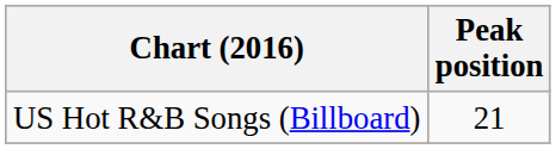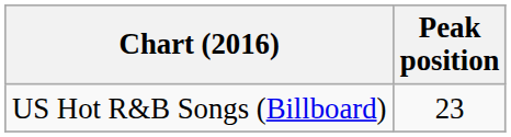US Hot R&B Songs (Billboard) | Peak position: 21 -> 23
